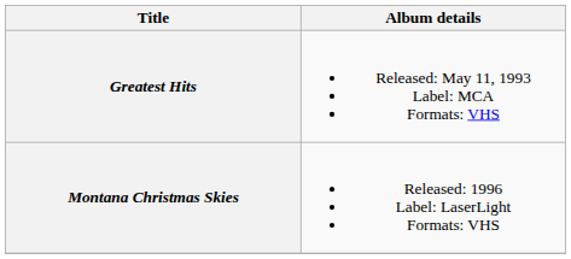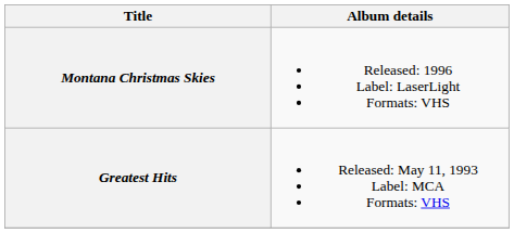rows swapped: Greatest Hits <-> Montana Christmas Skies
